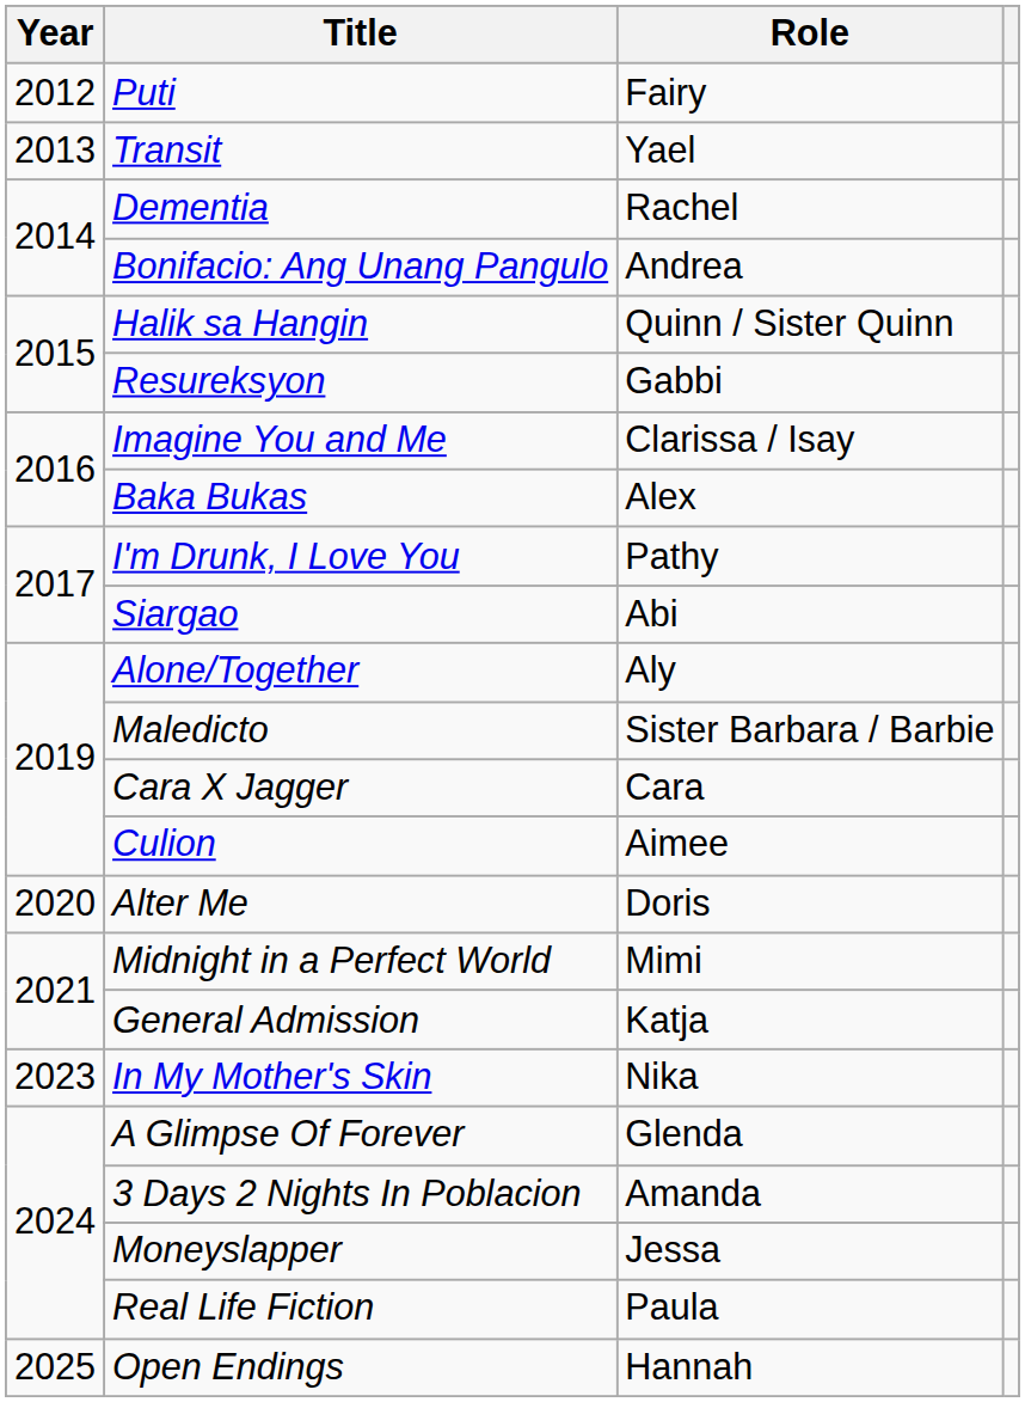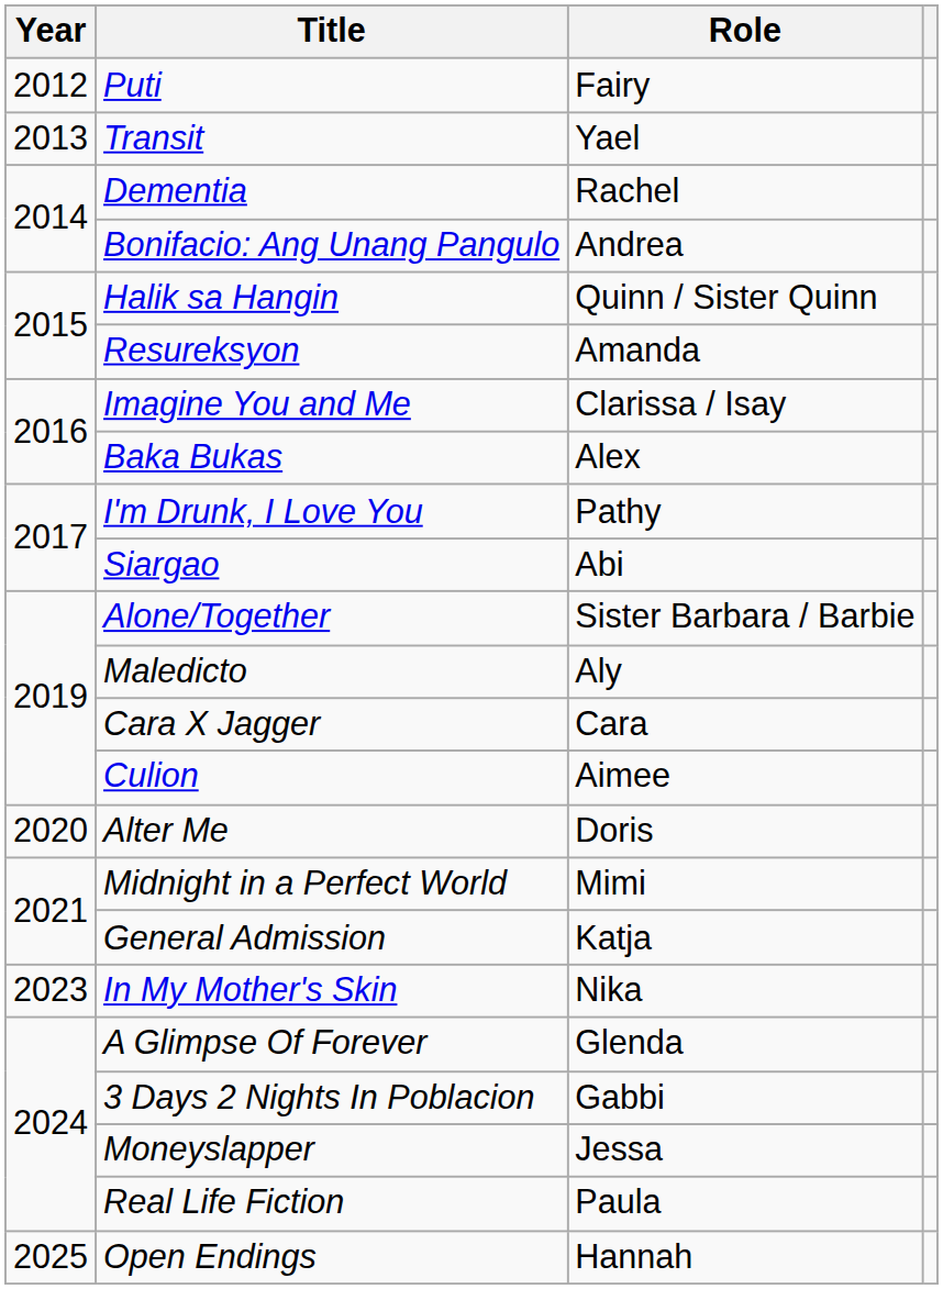Resureksyon | Role: Gabbi -> Amanda
Alone/Together | Role: Aly -> Sister Barbara / Barbie
Maledicto | Role: Sister Barbara / Barbie -> Aly
3 Days 2 Nights In Poblacion | Role: Amanda -> Gabbi
